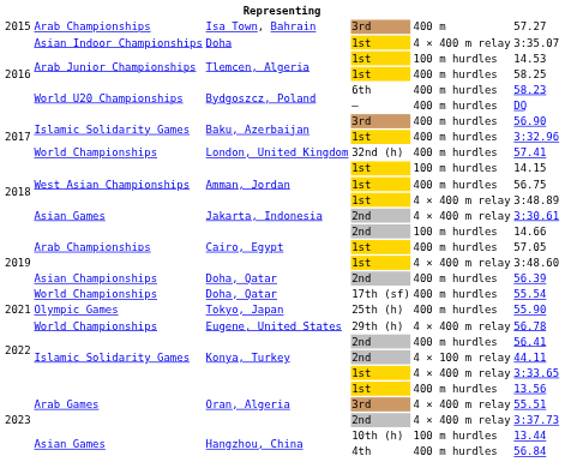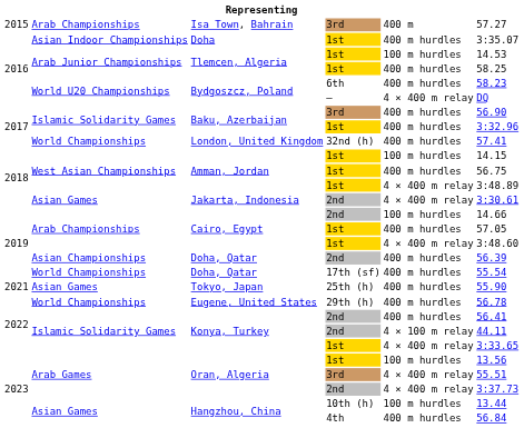Doha | column 5: 4 × 400 m relay -> 400 m hurdles
Bydgoszcz, Poland / – | column 5: 400 m hurdles -> 4 × 400 m relay
Tokyo, Japan | column 2: Olympic Games -> Asian Games
Eugene, United States | column 5: 4 × 400 m relay -> 400 m hurdles
Oran, Algeria / 1st | column 5: 400 m hurdles -> 100 m hurdles
